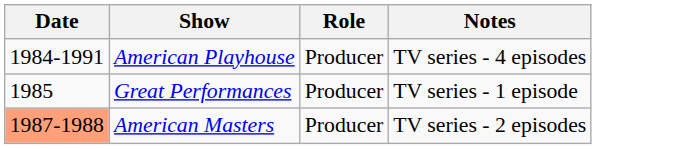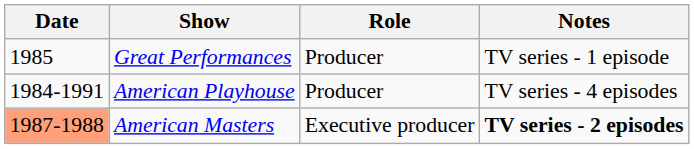rows swapped: American Playhouse <-> Great Performances
American Masters | Role: Producer -> Executive producer
American Masters | Notes: normal -> bold
